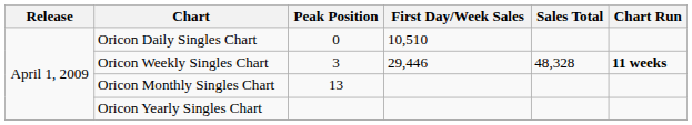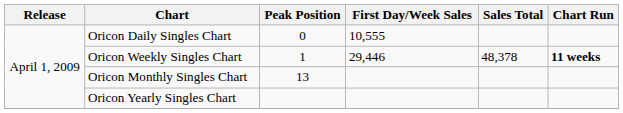Oricon Daily Singles Chart | First Day/Week Sales: 10,510 -> 10,555
Oricon Weekly Singles Chart | Peak Position: 3 -> 1
Oricon Weekly Singles Chart | Sales Total: 48,328 -> 48,378
